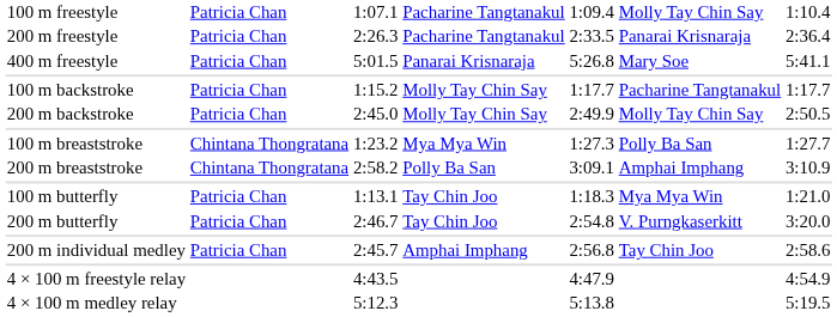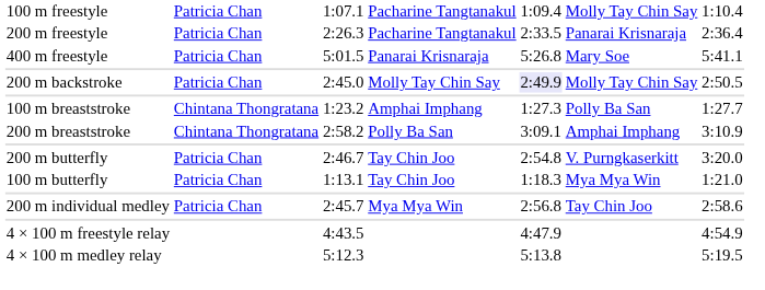- row: 100 m backstroke | Patricia Chan | 1:15.2 | Molly Tay Chin Say | 1:17.7 | Pacharine Tangtanakul | 1:17.7
200 m backstroke | column 5: no background -> lavender background
100 m breaststroke | column 4: Mya Mya Win -> Amphai Imphang
rows swapped: 100 m butterfly <-> 200 m butterfly
200 m individual medley | column 4: Amphai Imphang -> Mya Mya Win
